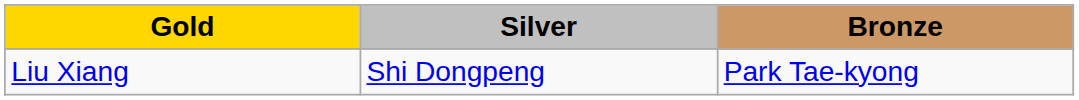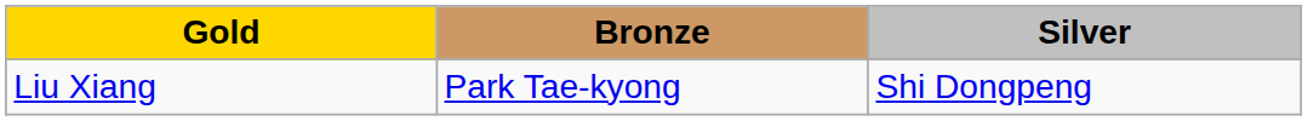columns swapped: Silver <-> Bronze
